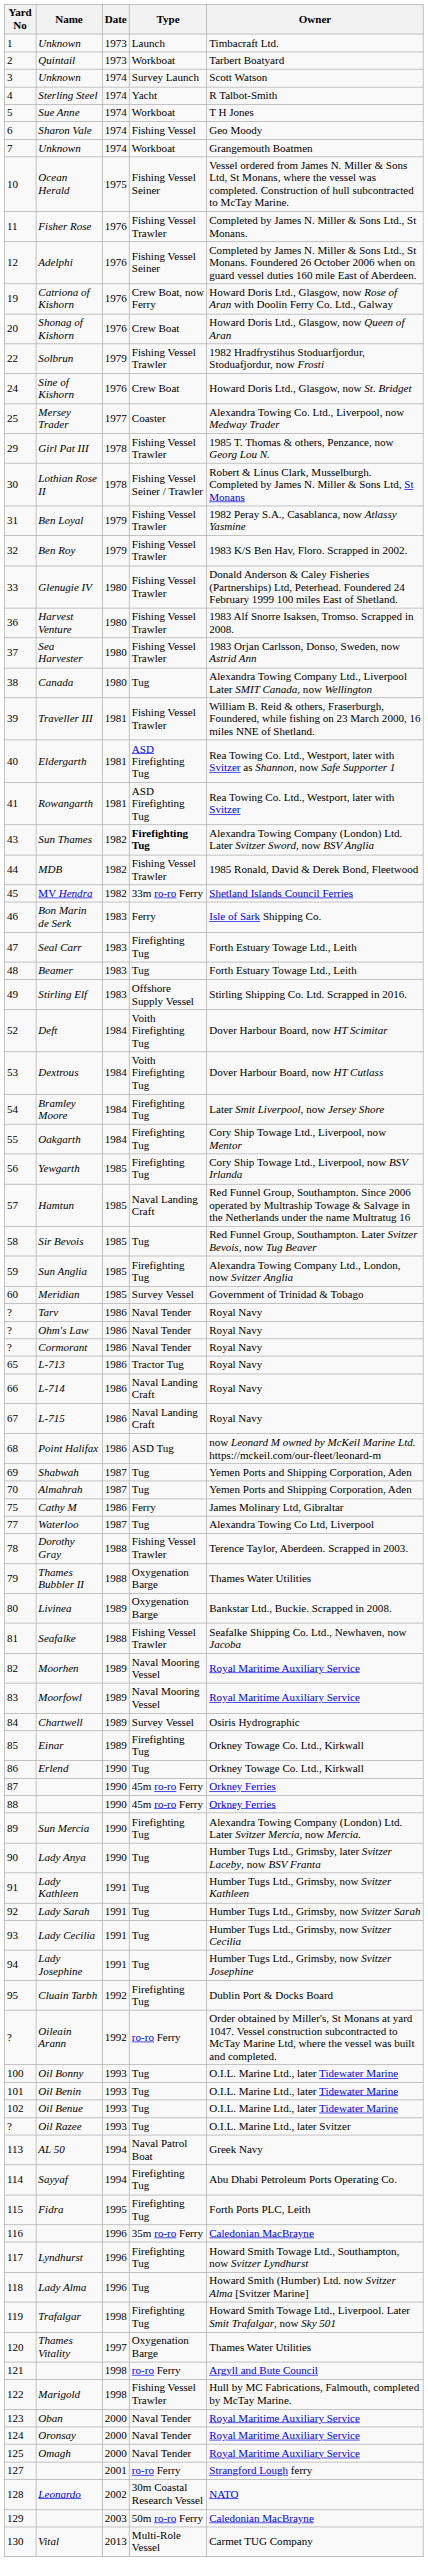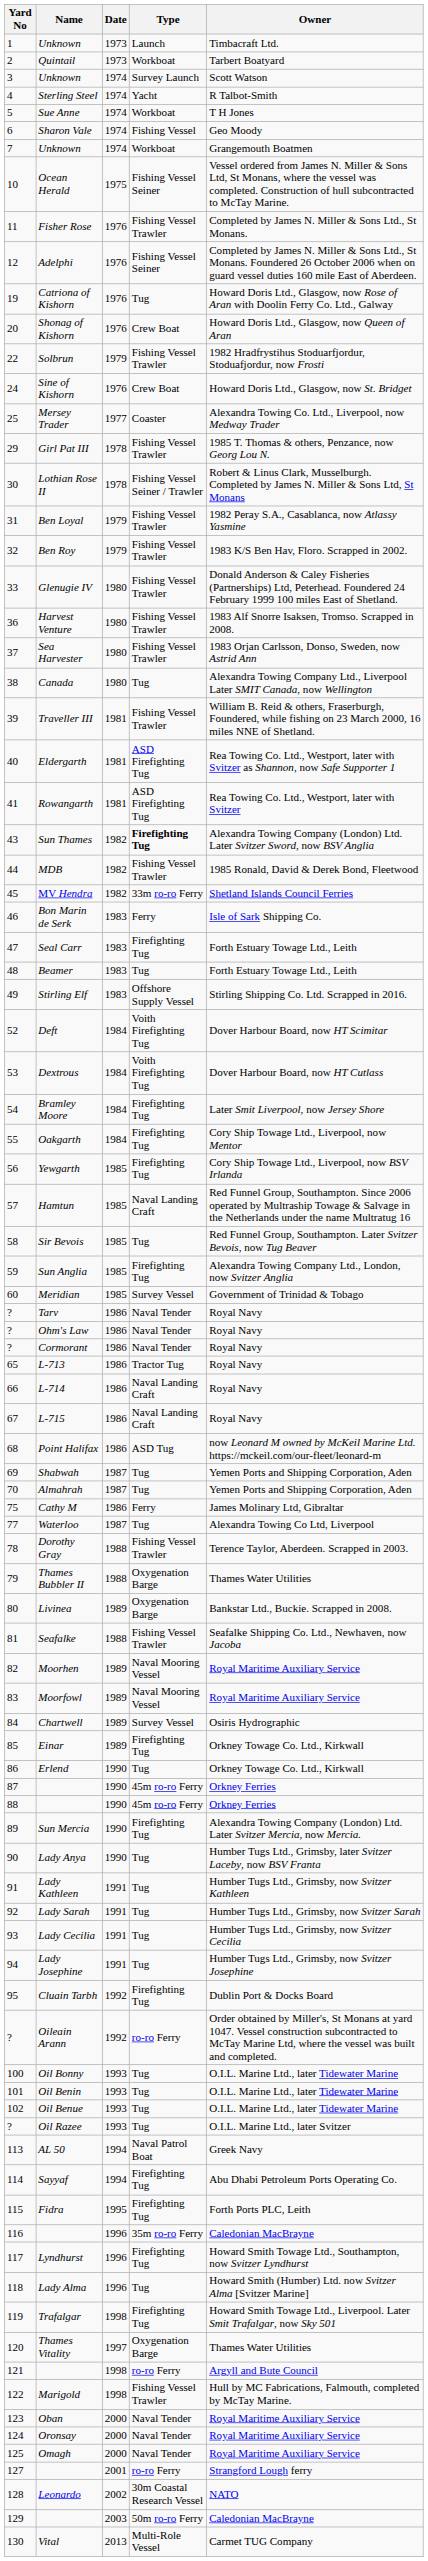Catriona of Kishorn | Type: Crew Boat, now Ferry -> Tug
